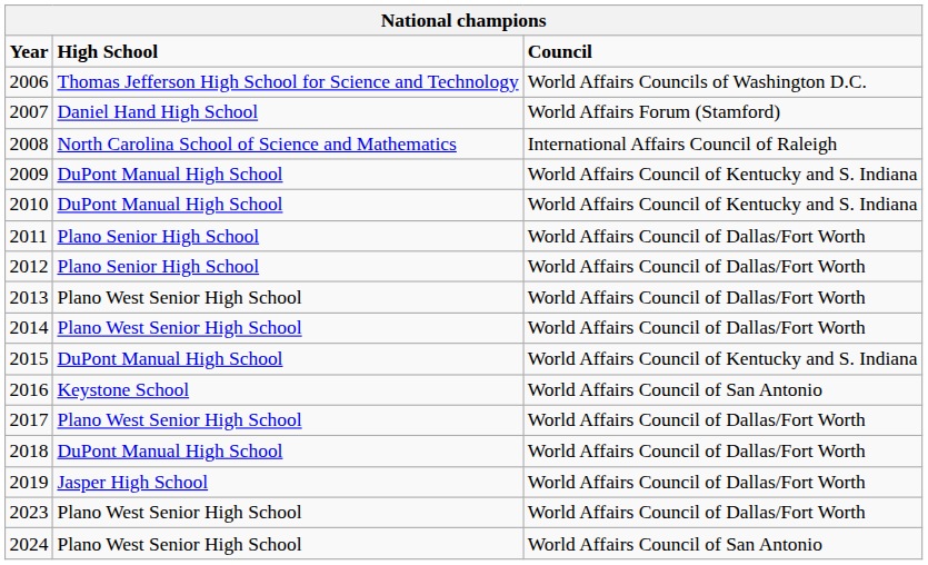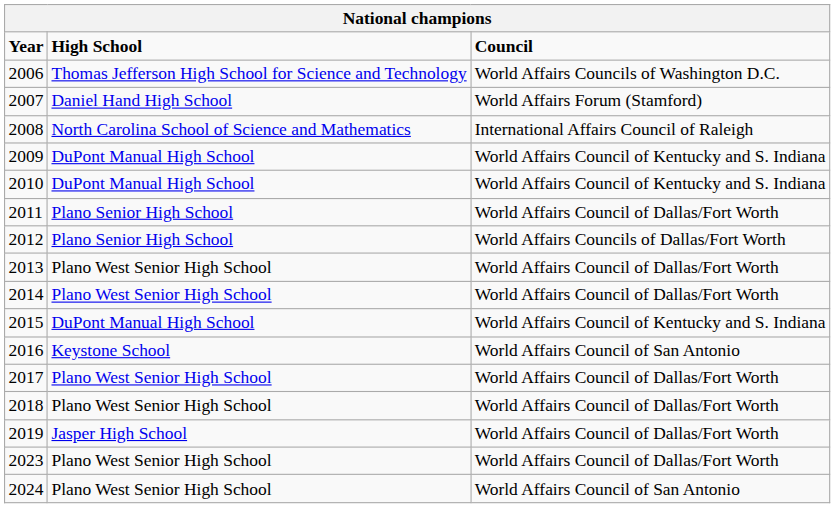2012 | column 3: World Affairs Council of Dallas/Fort Worth -> World Affairs Councils of Dallas/Fort Worth
2018 | column 2: DuPont Manual High School -> Plano West Senior High School
